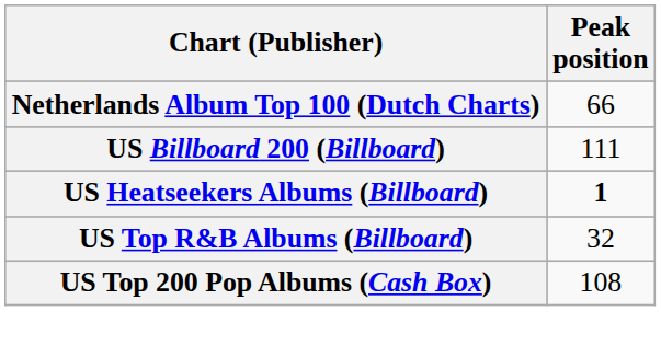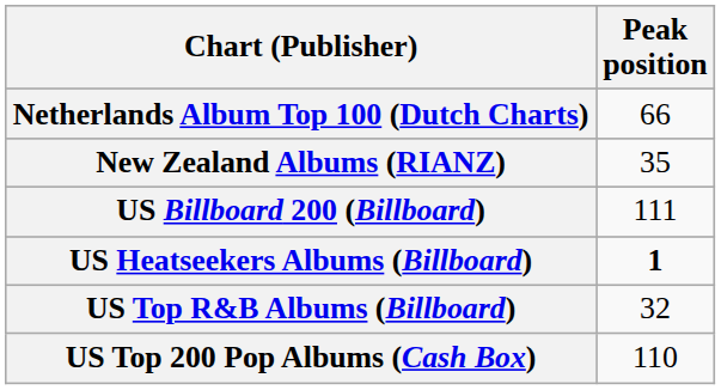+ row: New Zealand Albums (RIANZ) | 35
US Top 200 Pop Albums (Cash Box) | Peak position: 108 -> 110
